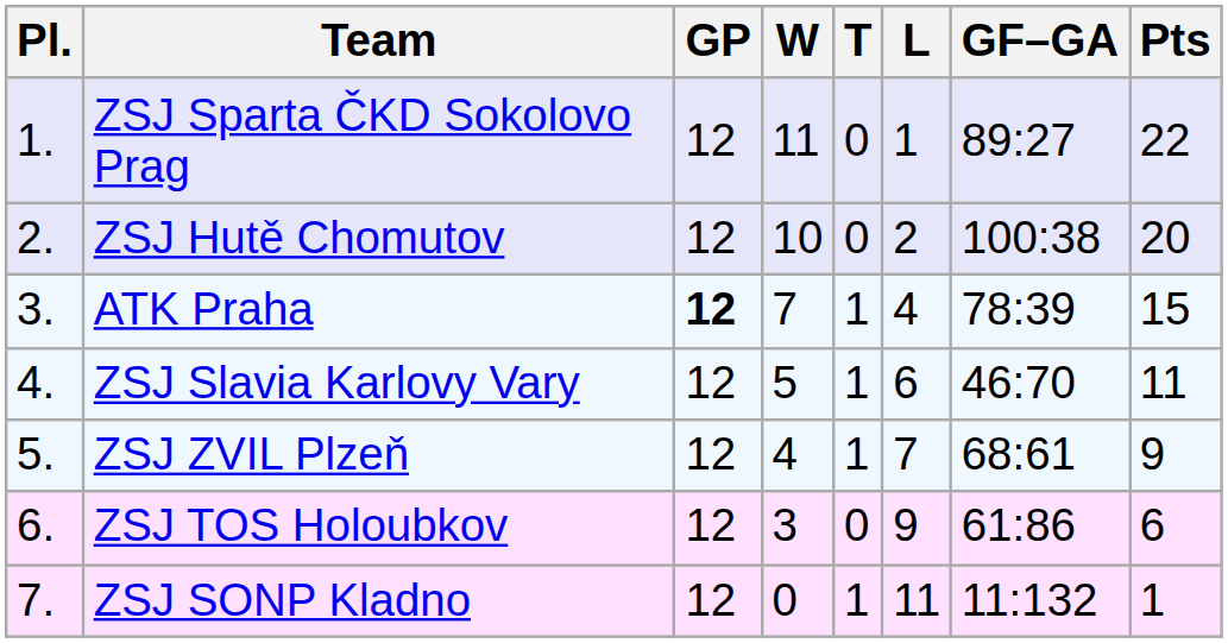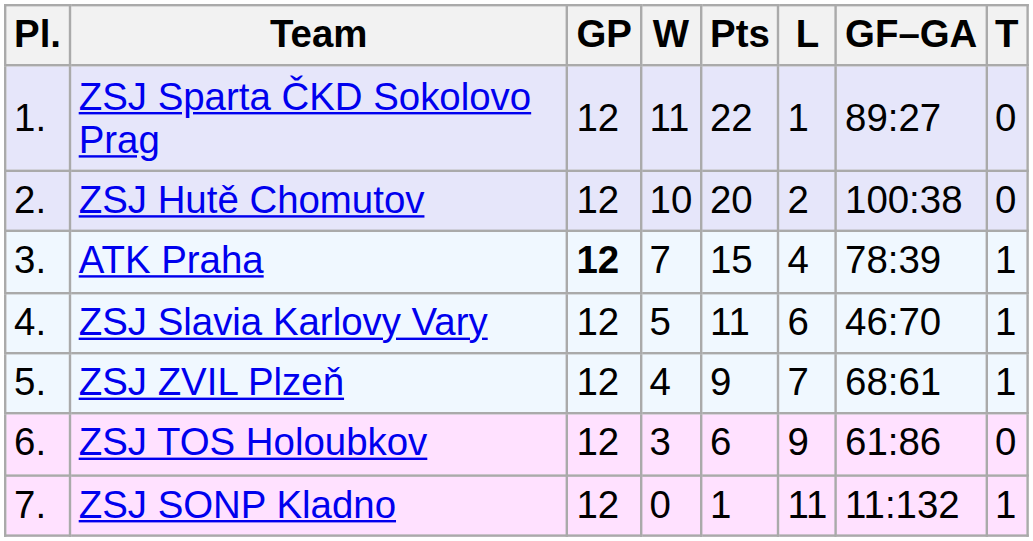columns swapped: T <-> Pts
